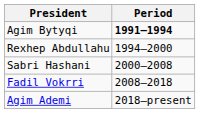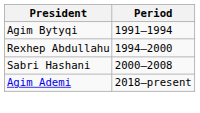Agim Bytyqi | Period: bold -> normal
- row: Fadil Vokrri | 2008–2018
